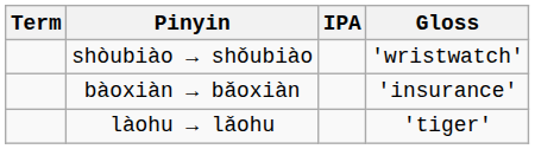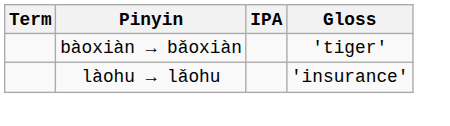- row: shòubiào → shǒubiào | 'wristwatch'
bàoxiàn → bǎoxiàn | Gloss: 'insurance' -> 'tiger'
làohu → lǎohu | Gloss: 'tiger' -> 'insurance'
